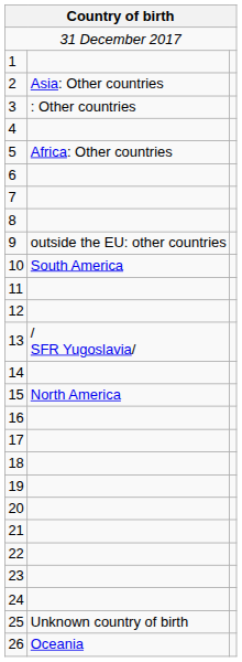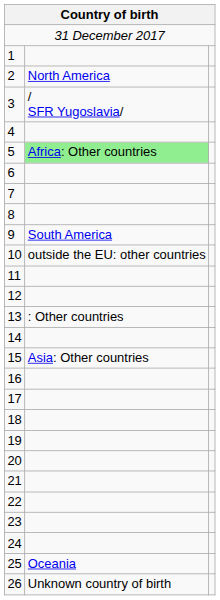2 | column 2: Asia: Other countries -> North America
3 | column 2: : Other countries -> / SFR Yugoslavia/
5 | column 2: no background -> lightgreen background
9 | column 2: outside the EU: other countries -> South America
10 | column 2: South America -> outside the EU: other countries
13 | column 2: / SFR Yugoslavia/ -> : Other countries
15 | column 2: North America -> Asia: Other countries
25 | column 2: Unknown country of birth -> Oceania
26 | column 2: Oceania -> Unknown country of birth
